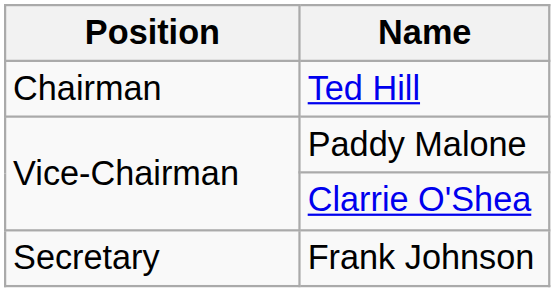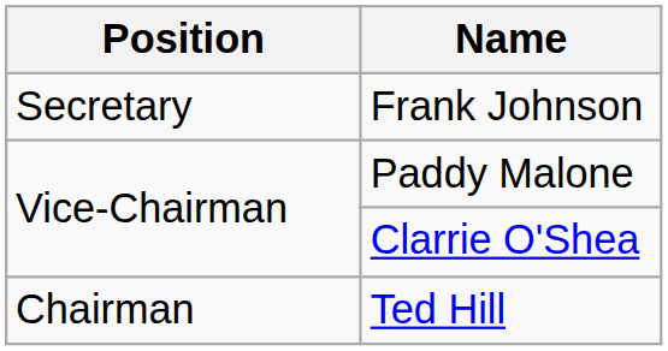rows swapped: Ted Hill <-> Frank Johnson
